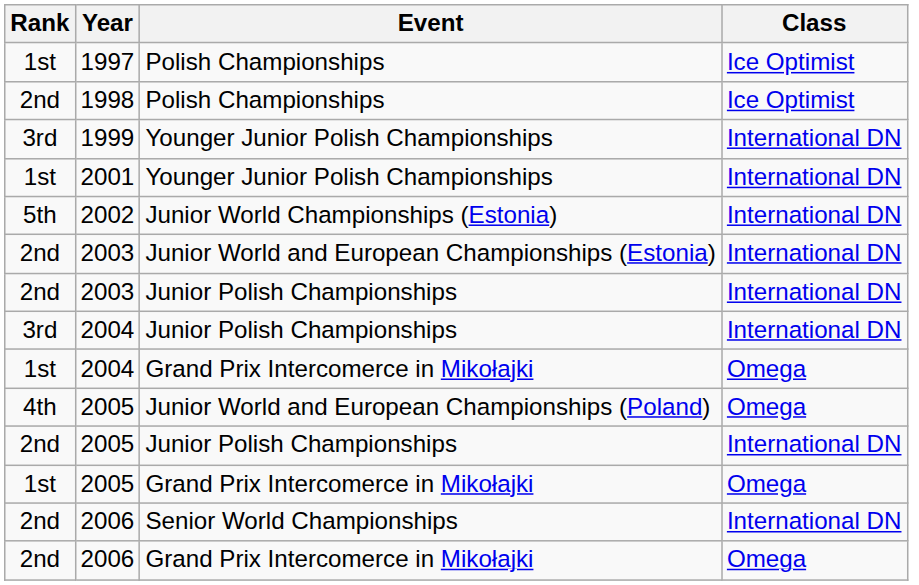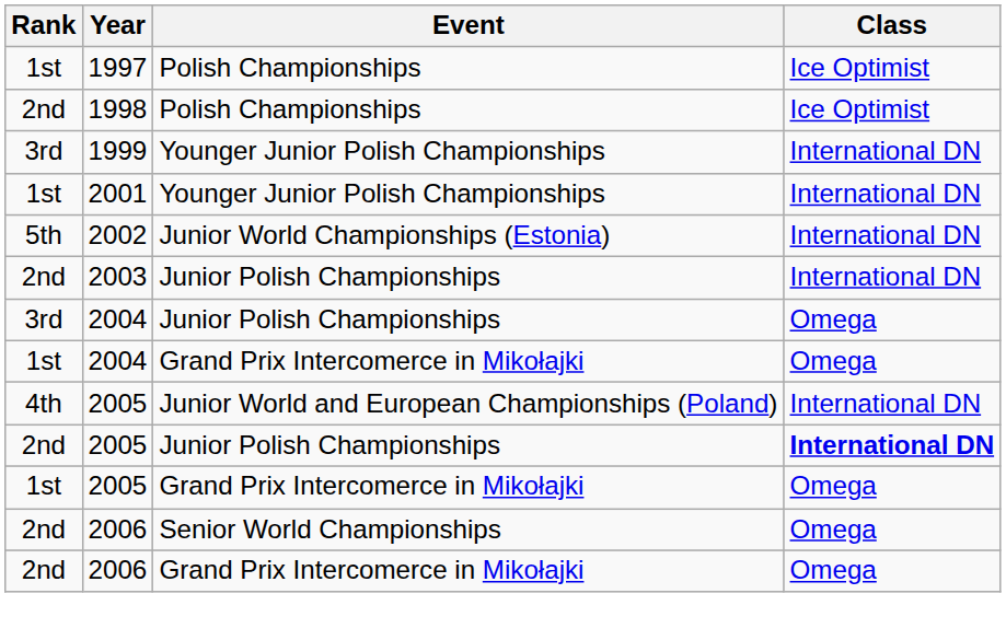- row: 2nd | 2003 | Junior World and European Championships (Estonia) | International DN
2004 / Junior Polish Championships | Class: International DN -> Omega
2005 / Junior World and European Championships (Poland) | Class: Omega -> International DN
2005 / Junior Polish Championships | Class: normal -> bold
2006 / Senior World Championships | Class: International DN -> Omega
